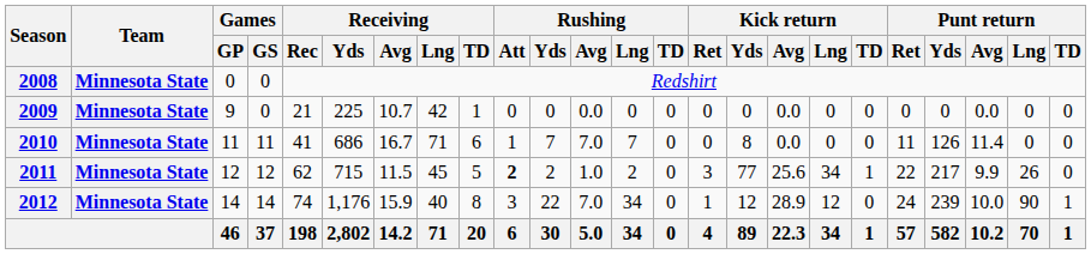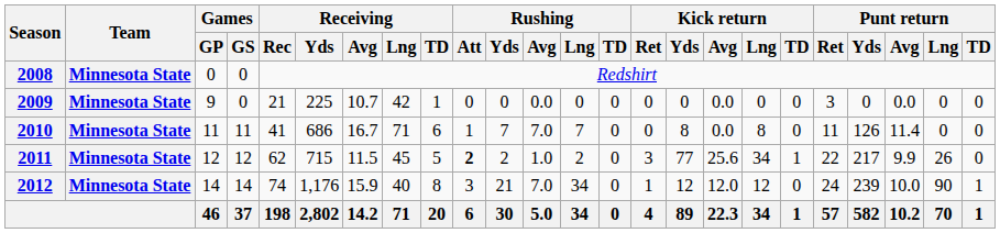2009 | Punt return / Ret: 0 -> 3
2010 | Kick return / Lng: 0 -> 8
2012 | Rushing / Yds: 22 -> 21
2012 | Kick return / Avg: 28.9 -> 12.0
